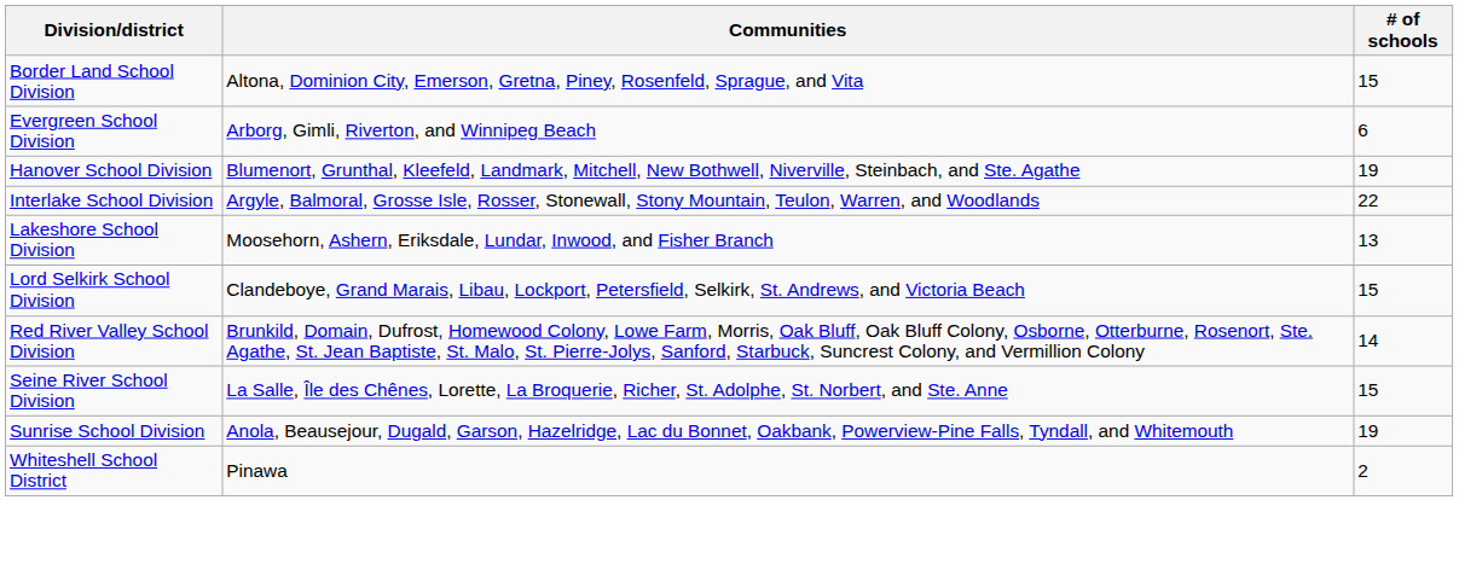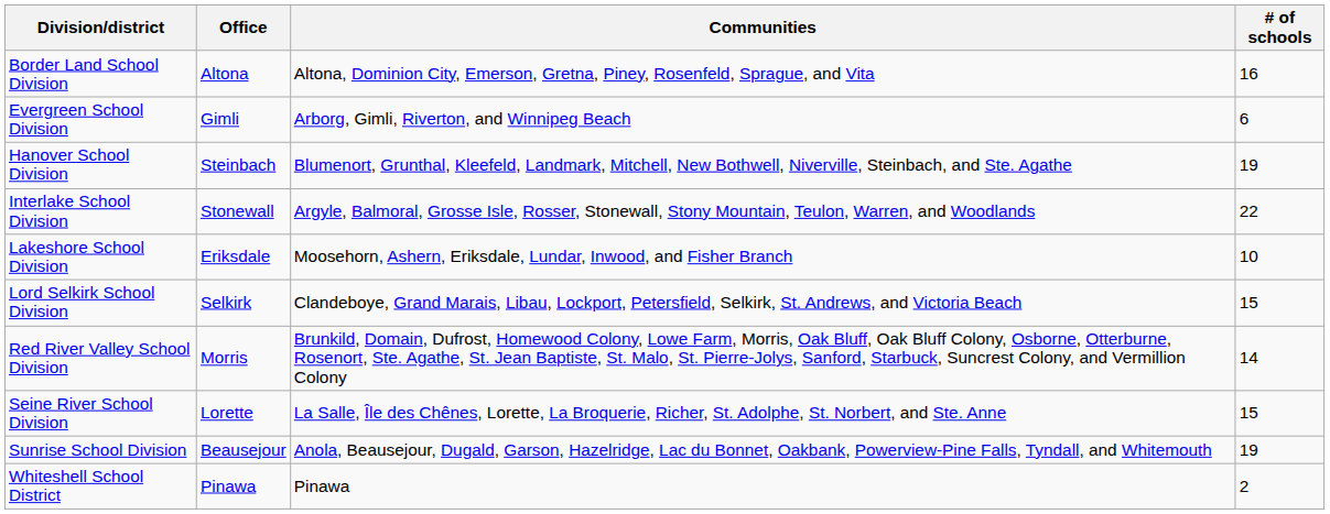+ column: Office | Altona | Gimli | Steinbach | Stonewall | Eriksdale | Selkirk | Morris | Lorette | Beausejour | Pinawa
Border Land School Division | # of schools: 15 -> 16
Lakeshore School Division | # of schools: 13 -> 10
